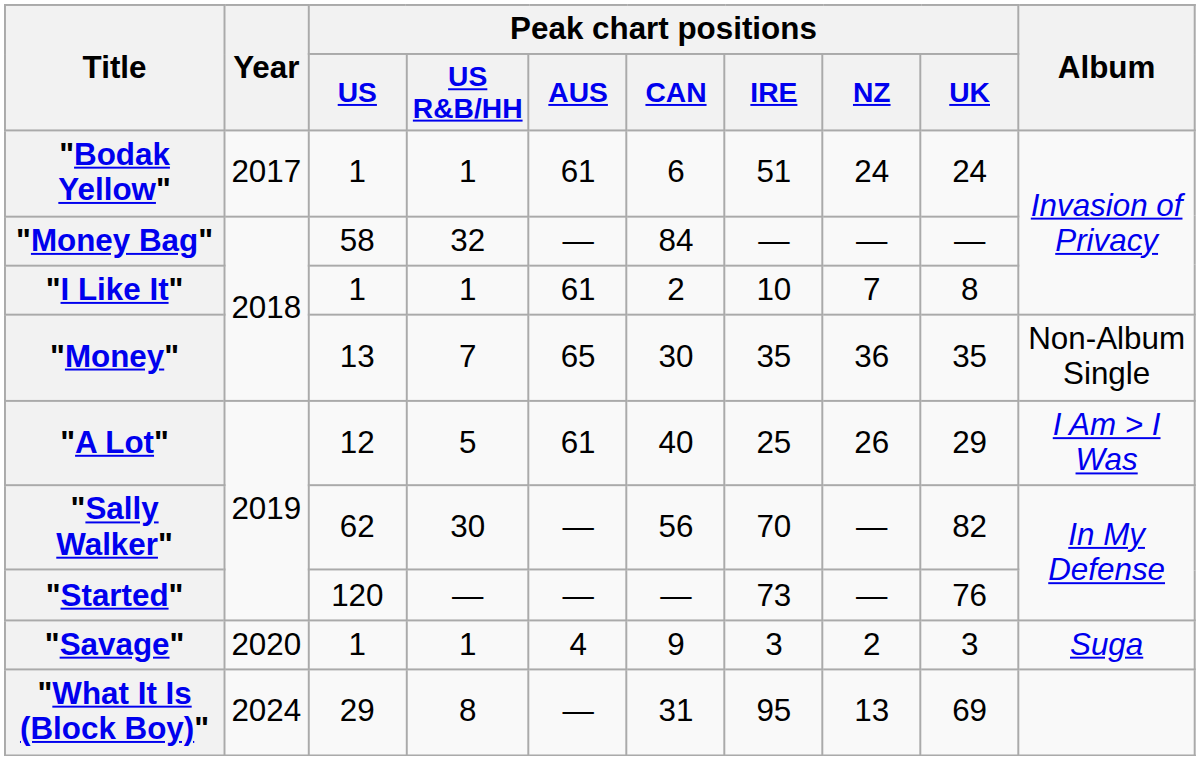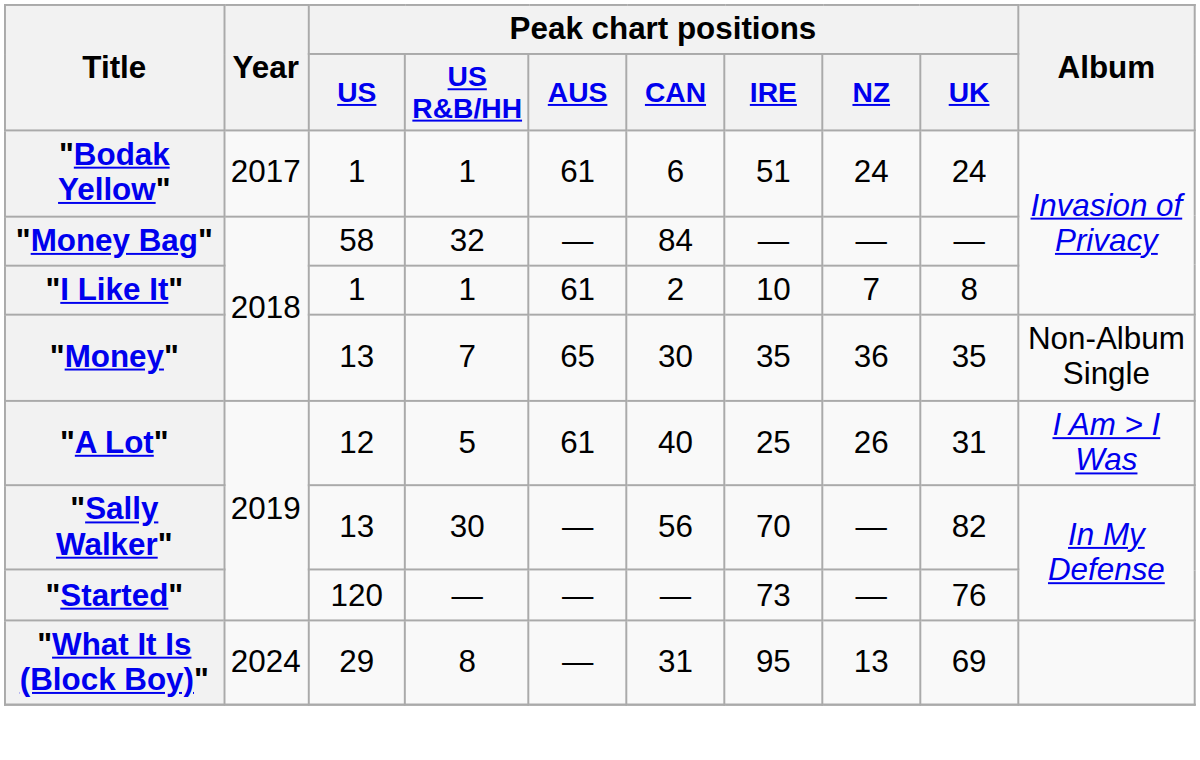"A Lot" | Peak chart positions / UK: 29 -> 31
"Sally Walker" | Peak chart positions / US: 62 -> 13
- row: "Savage" | 2020 | 1 | 1 | 4 | 9 | 3 | 2 | 3 | Suga
